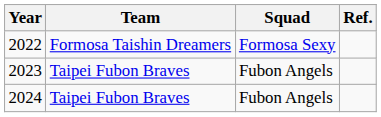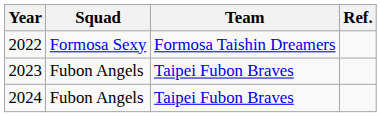columns swapped: Squad <-> Team
